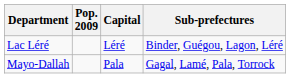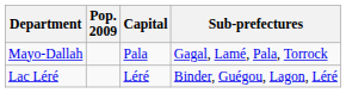rows swapped: Lac Léré <-> Mayo-Dallah
